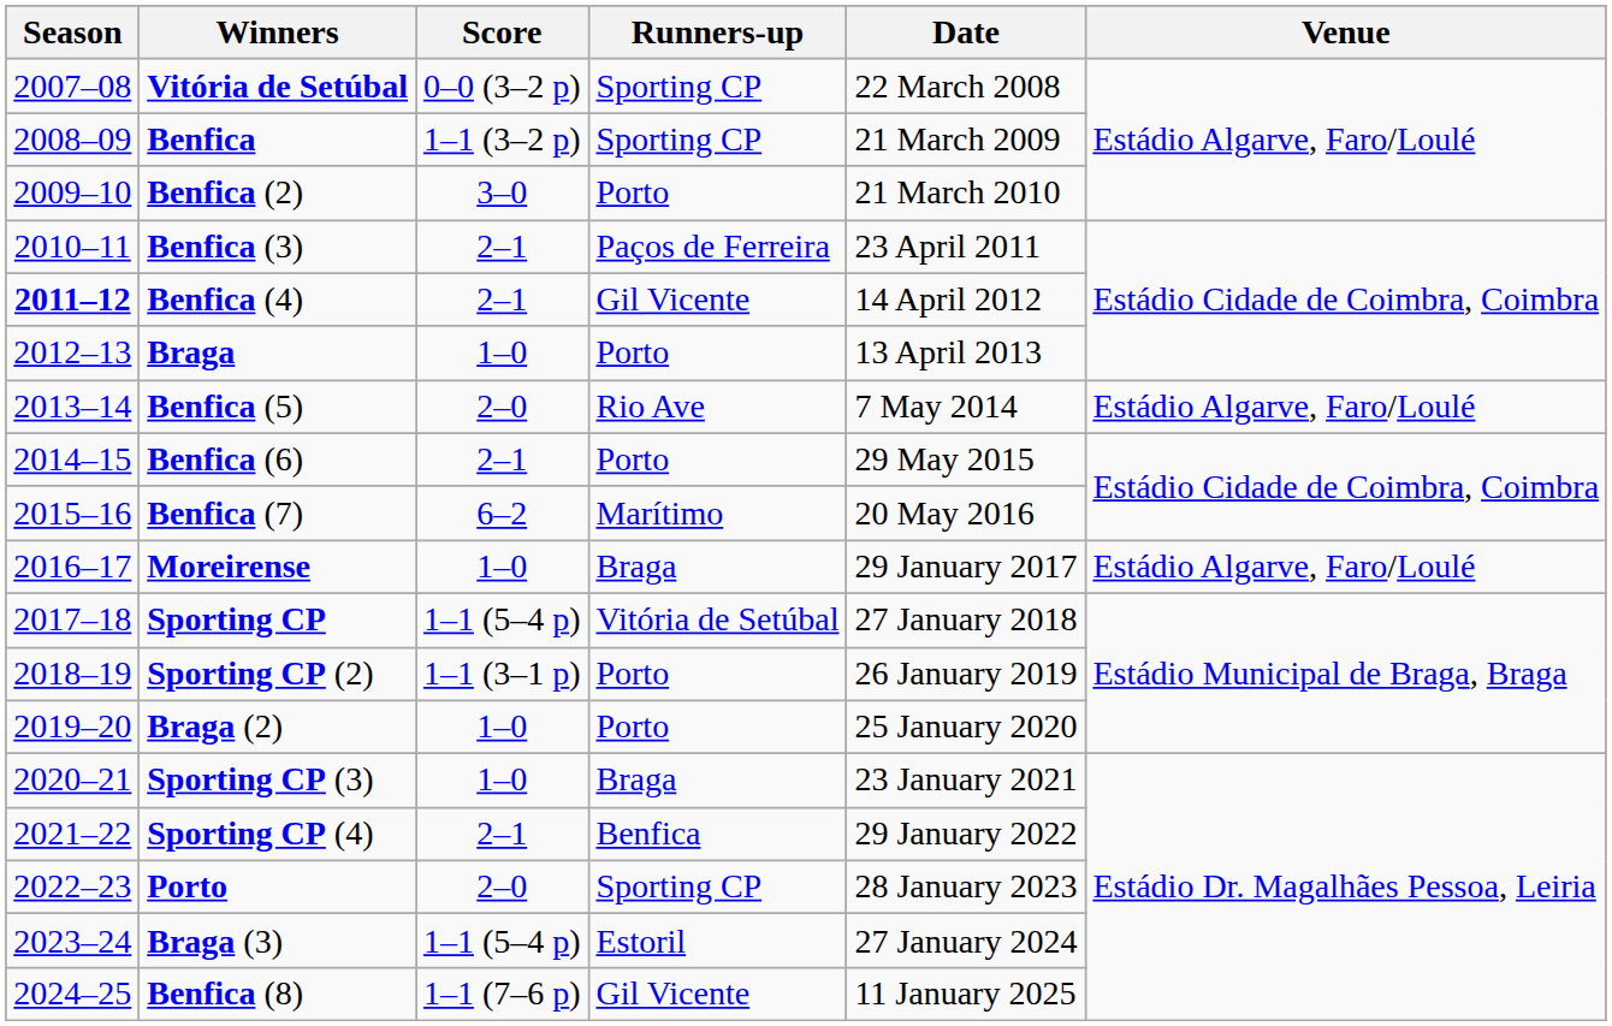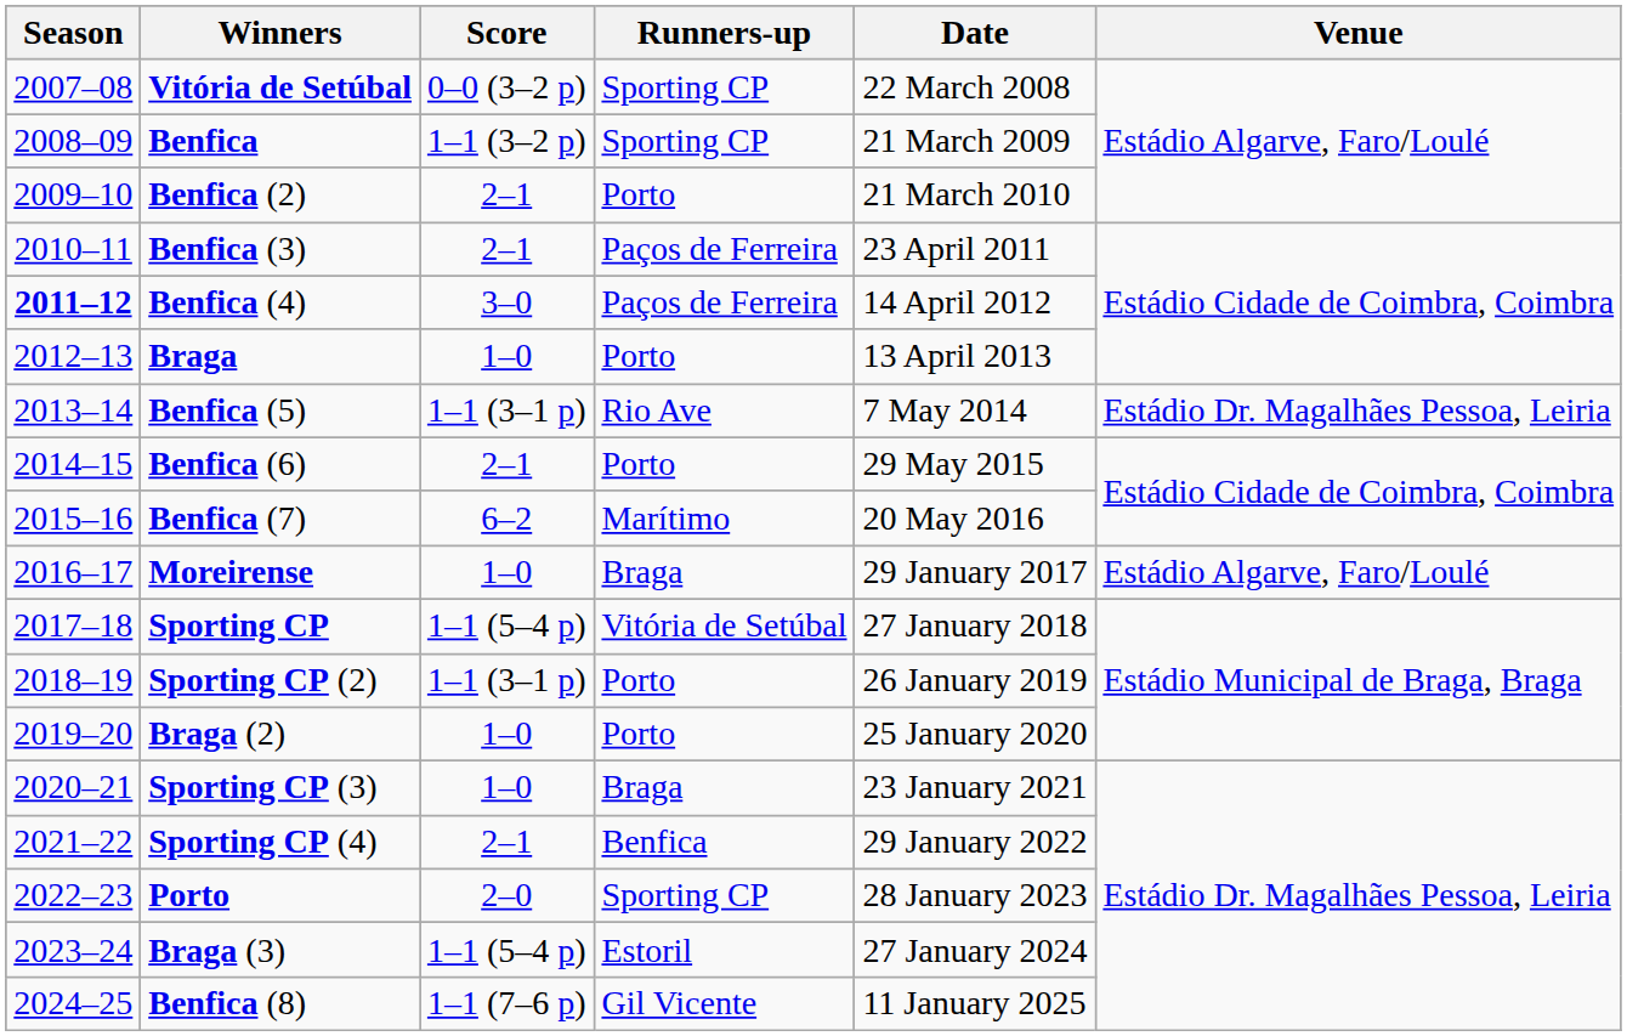Benfica (2) | Score: 3–0 -> 2–1
Benfica (4) | Score: 2–1 -> 3–0
Benfica (4) | Runners-up: Gil Vicente -> Paços de Ferreira
Benfica (5) | Score: 2–0 -> 1–1 (3–1 p)
Benfica (5) | Venue: Estádio Algarve, Faro/Loulé -> Estádio Dr. Magalhães Pessoa, Leiria
